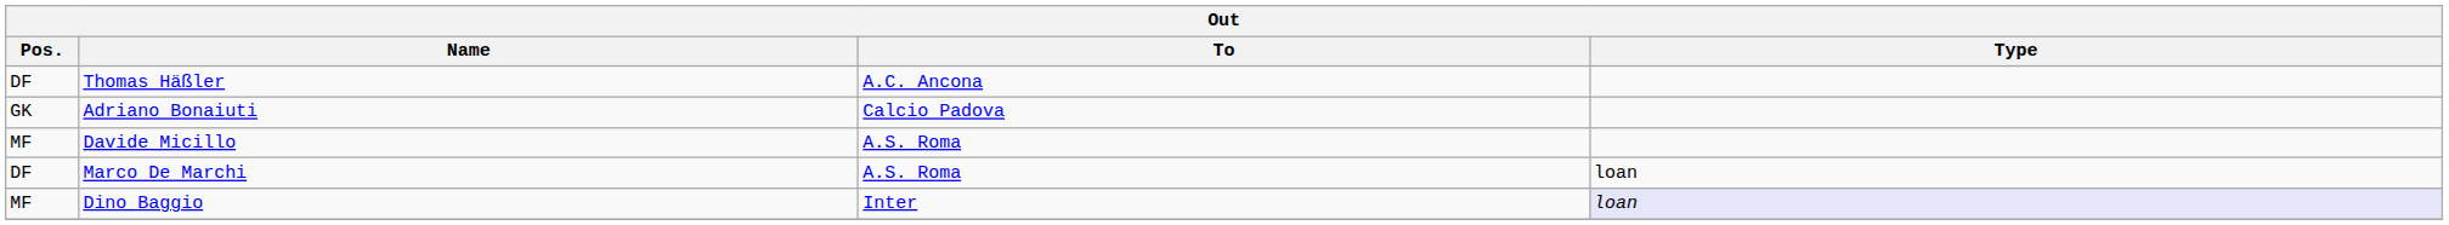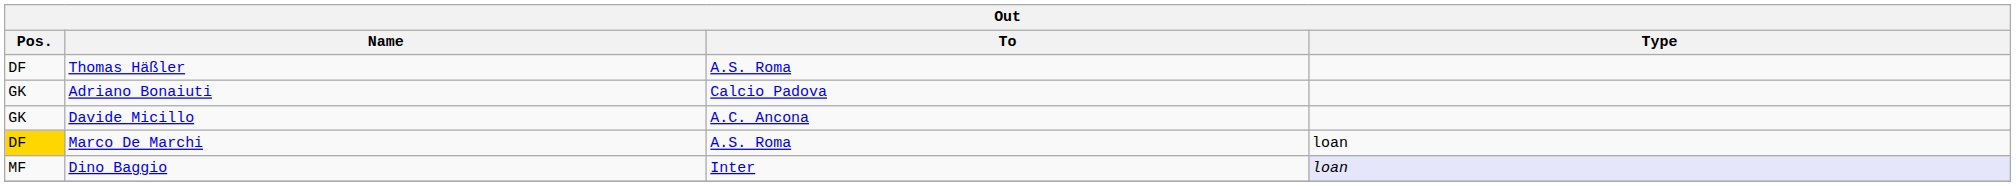Thomas Häßler | To: A.C. Ancona -> A.S. Roma
Davide Micillo | Pos.: MF -> GK
Davide Micillo | To: A.S. Roma -> A.C. Ancona
Marco De Marchi | Pos.: no background -> gold background
